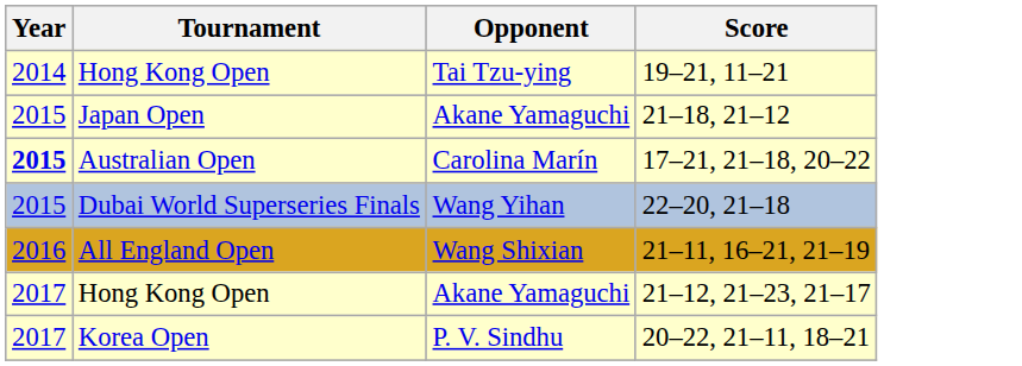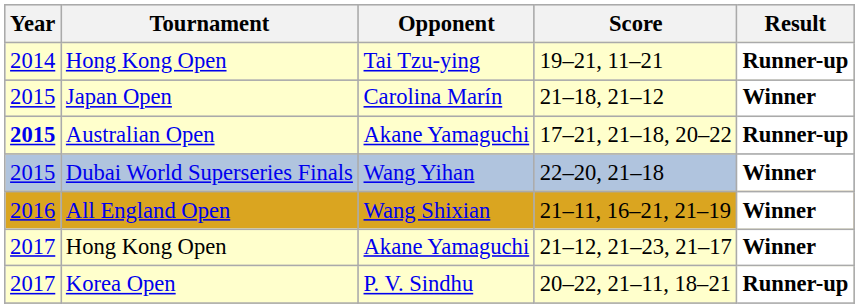+ column: Result | Runner-up | Winner | Runner-up | Winner | Winner | Winner | Runner-up
21–18, 21–12 | Opponent: Akane Yamaguchi -> Carolina Marín
17–21, 21–18, 20–22 | Opponent: Carolina Marín -> Akane Yamaguchi
